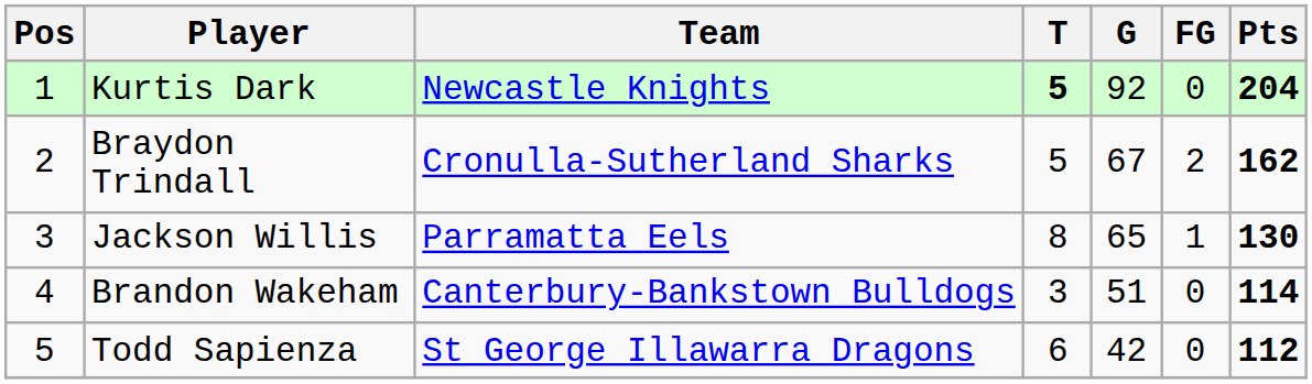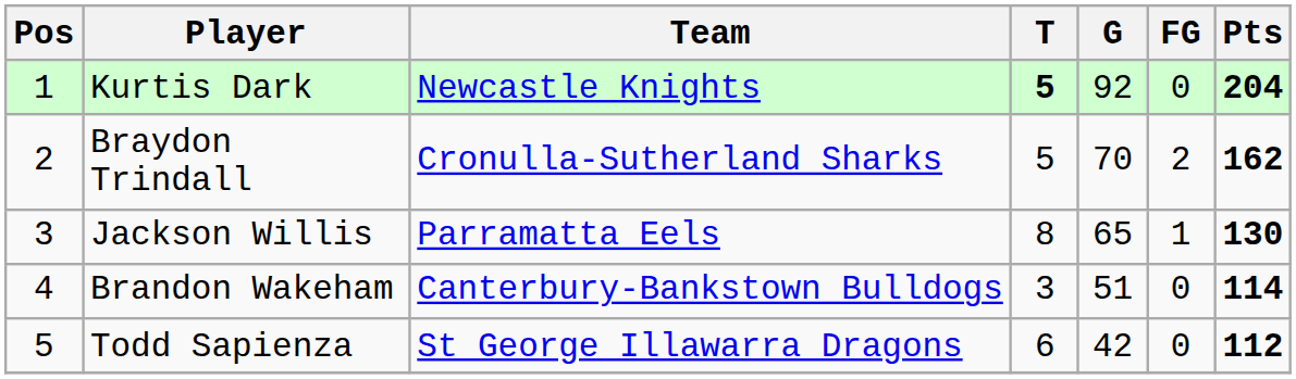Braydon Trindall | G: 67 -> 70
